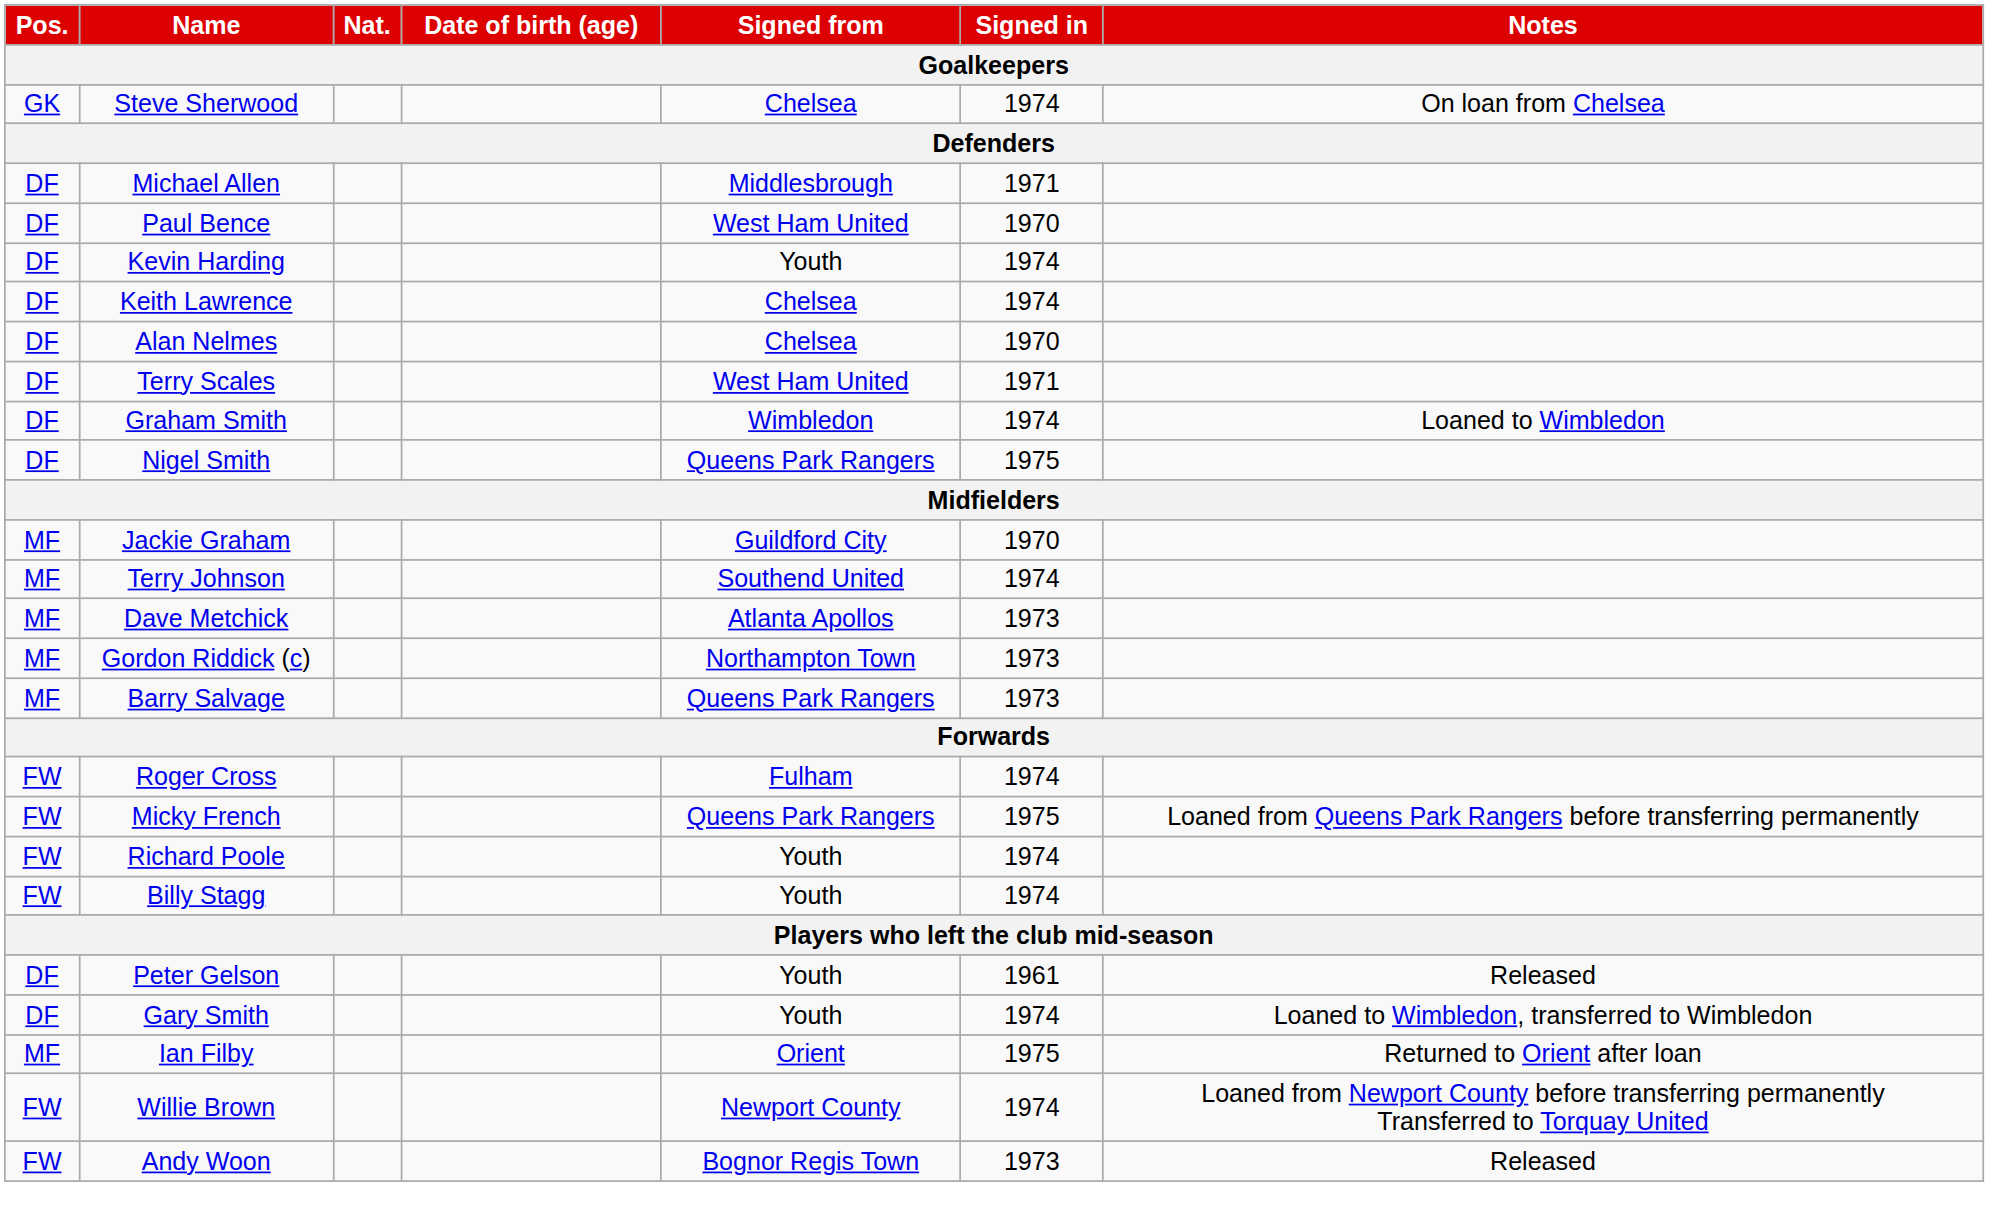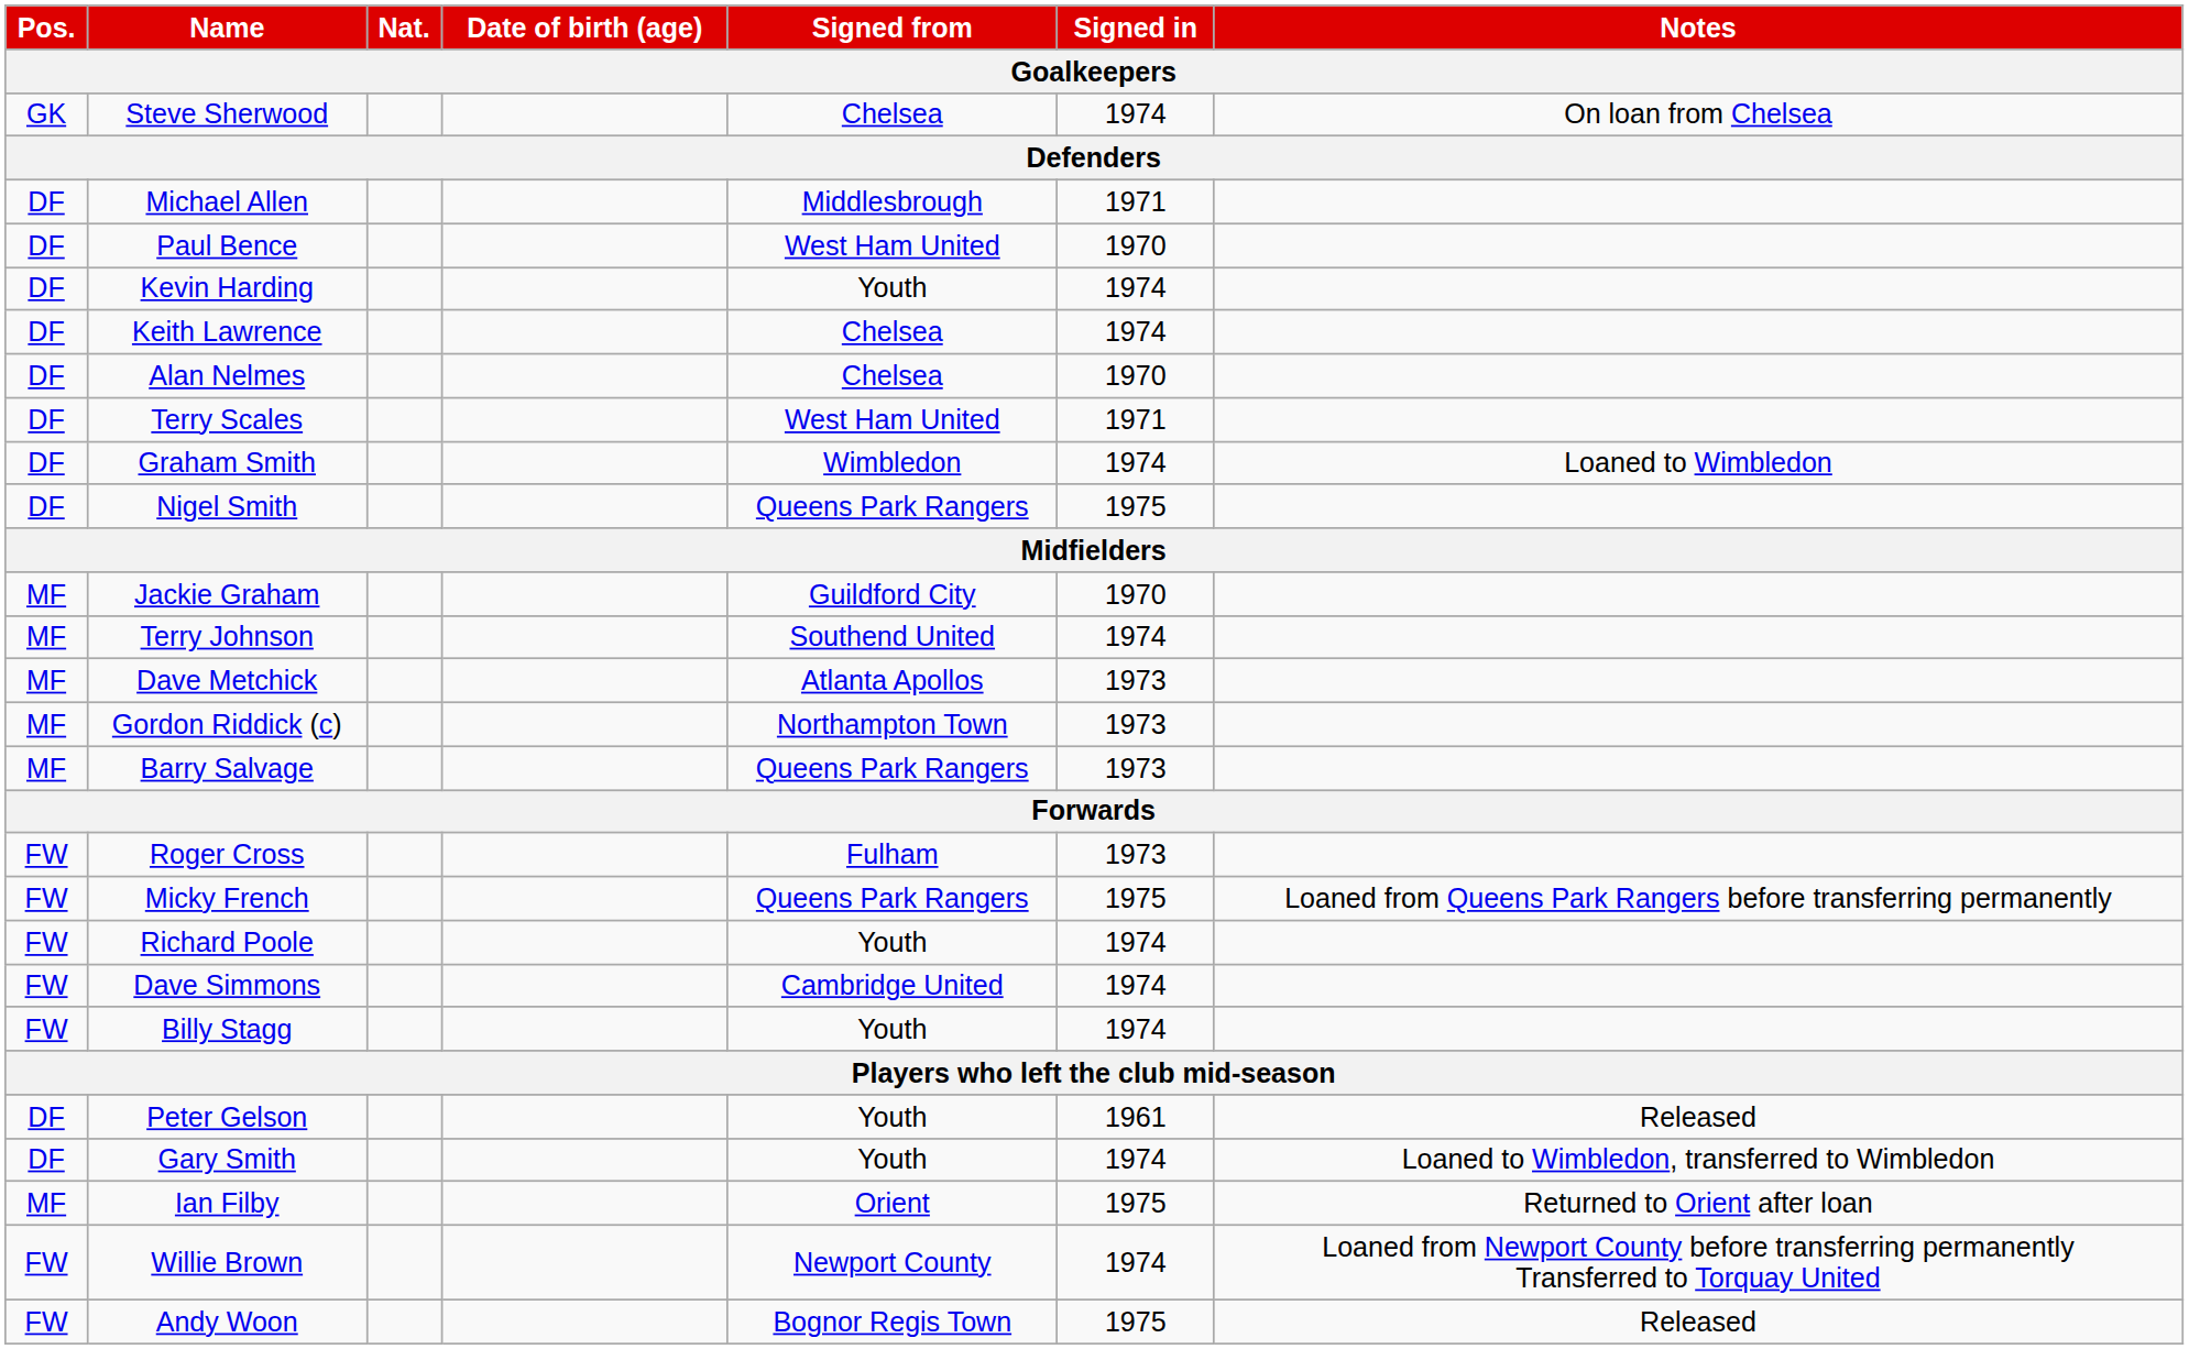Roger Cross | Signed in: 1974 -> 1973
+ row: FW | Dave Simmons | Cambridge United | 1974
Andy Woon | Signed in: 1973 -> 1975
